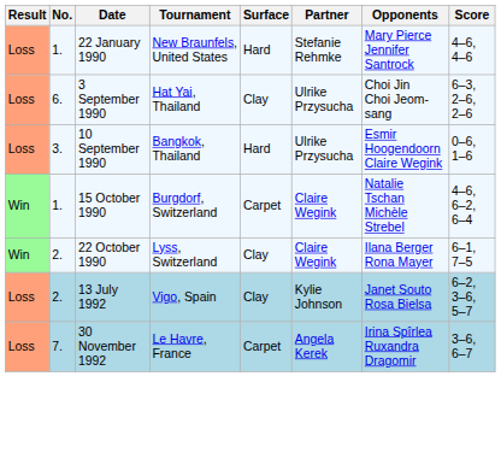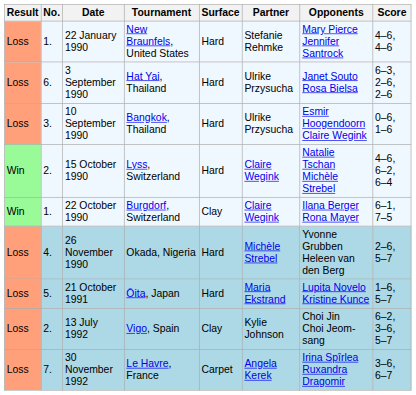3 September 1990 | Surface: Clay -> Hard
3 September 1990 | Opponents: Choi Jin Choi Jeom-sang -> Janet Souto Rosa Bielsa
15 October 1990 | No.: 1. -> 2.
15 October 1990 | Tournament: Burgdorf, Switzerland -> Lyss, Switzerland
15 October 1990 | Surface: Carpet -> Hard
22 October 1990 | No.: 2. -> 1.
22 October 1990 | Tournament: Lyss, Switzerland -> Burgdorf, Switzerland
+ row: Loss | 4. | 26 November 1990 | Okada, Nigeria | Hard | Michèle Strebel | Yvonne Grubben Heleen van den Berg | 2–6, 5–7
+ row: Loss | 5. | 21 October 1991 | Ōita, Japan | Hard | Maria Ekstrand | Lupita Novelo Kristine Kunce | 1–6, 5–7
13 July 1992 | Opponents: Janet Souto Rosa Bielsa -> Choi Jin Choi Jeom-sang
